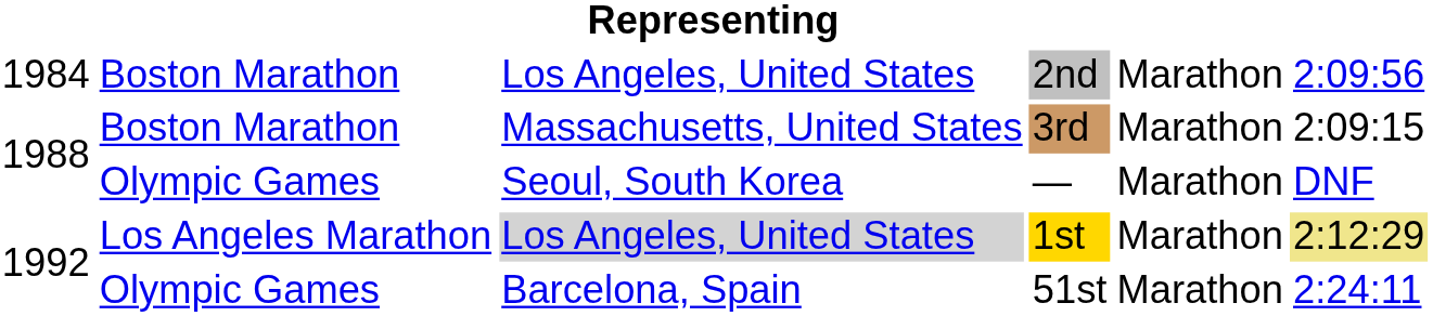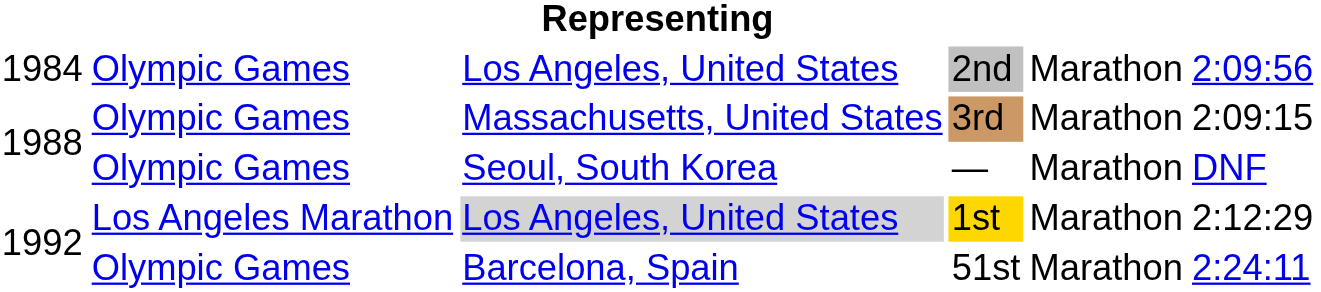2nd | column 2: Boston Marathon -> Olympic Games
3rd | column 2: Boston Marathon -> Olympic Games
1st | column 6: khaki background -> no background
